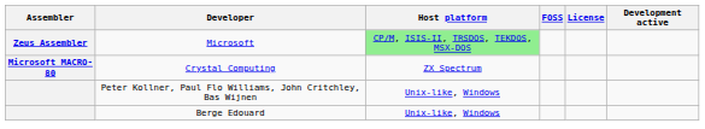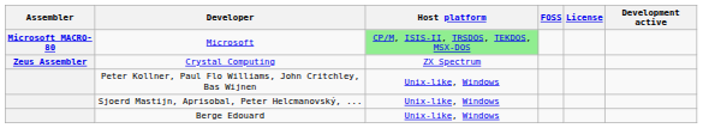Microsoft | Assembler: Zeus Assembler -> Microsoft MACRO-80
Crystal Computing | Assembler: Microsoft MACRO-80 -> Zeus Assembler
+ row: Sjoerd Mastijn, Aprisobal, Peter Helcmanovský, ... | Unix-like, Windows
